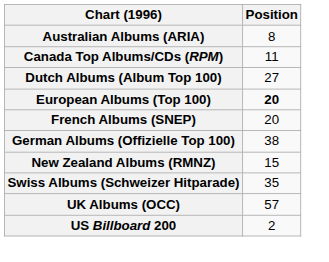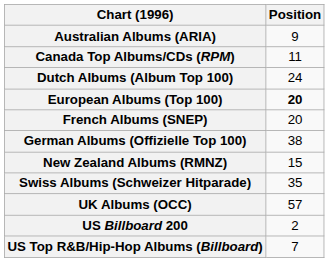Australian Albums (ARIA) | Position: 8 -> 9
Dutch Albums (Album Top 100) | Position: 27 -> 24
+ row: US Top R&B/Hip-Hop Albums (Billboard) | 7
